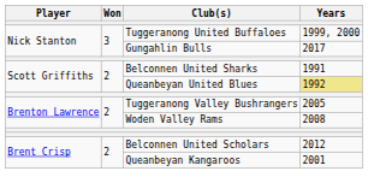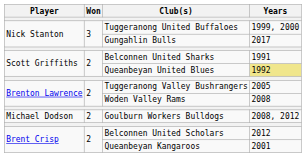+ row: Michael Dodson | 2 | Goulburn Workers Bulldogs | 2008, 2012
